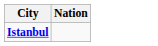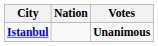+ column: Votes | Unanimous
